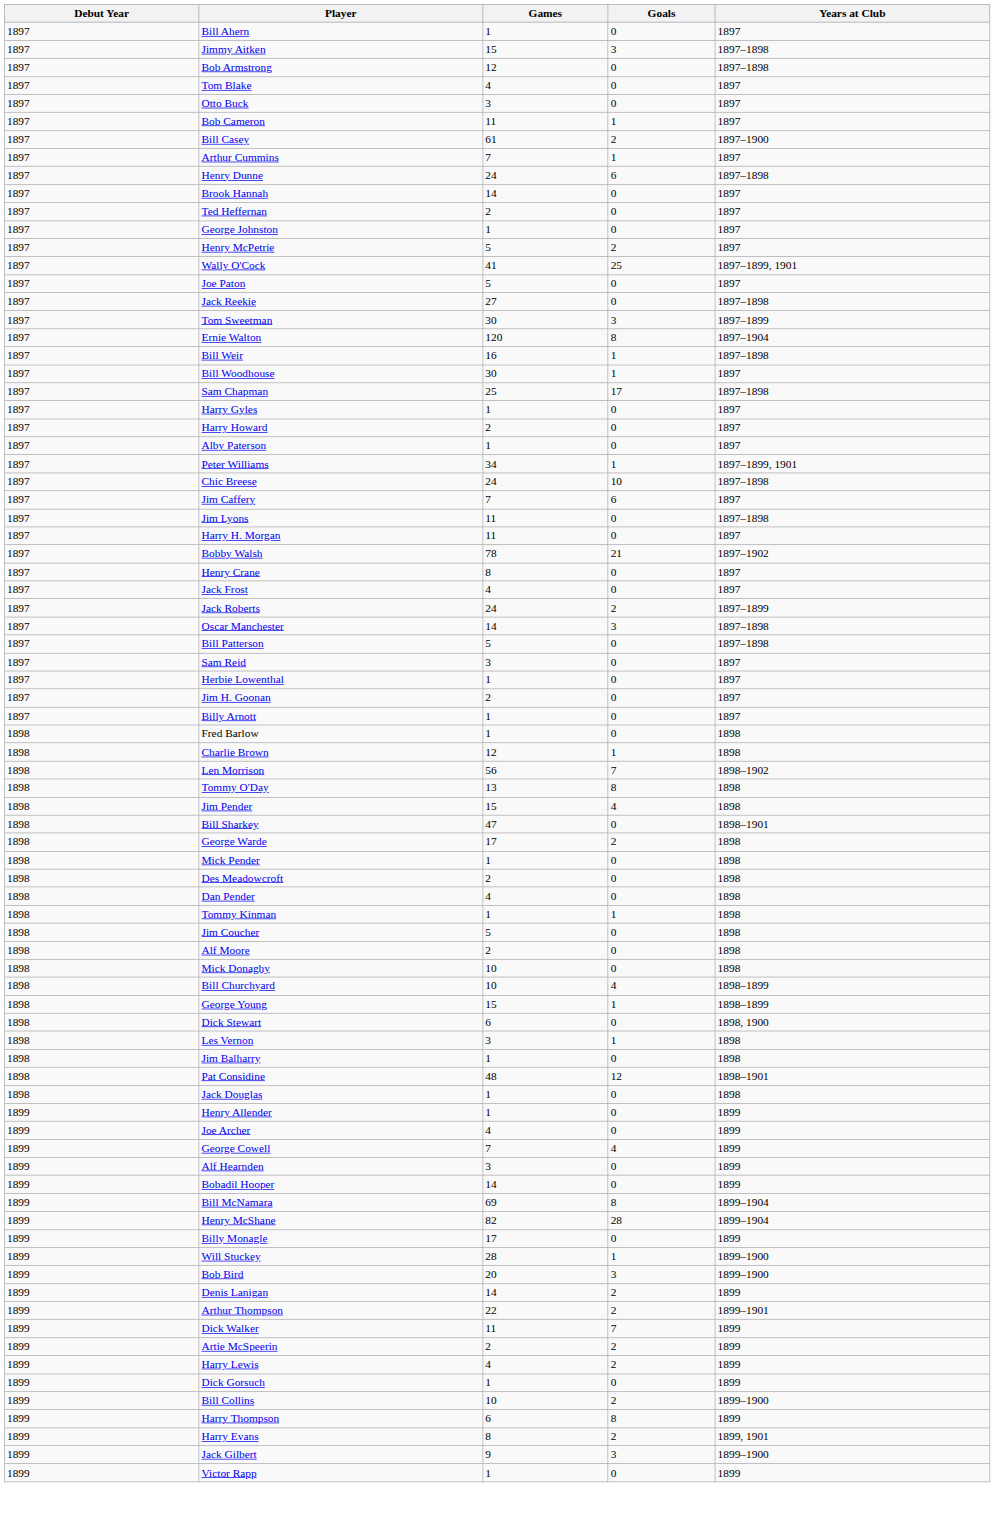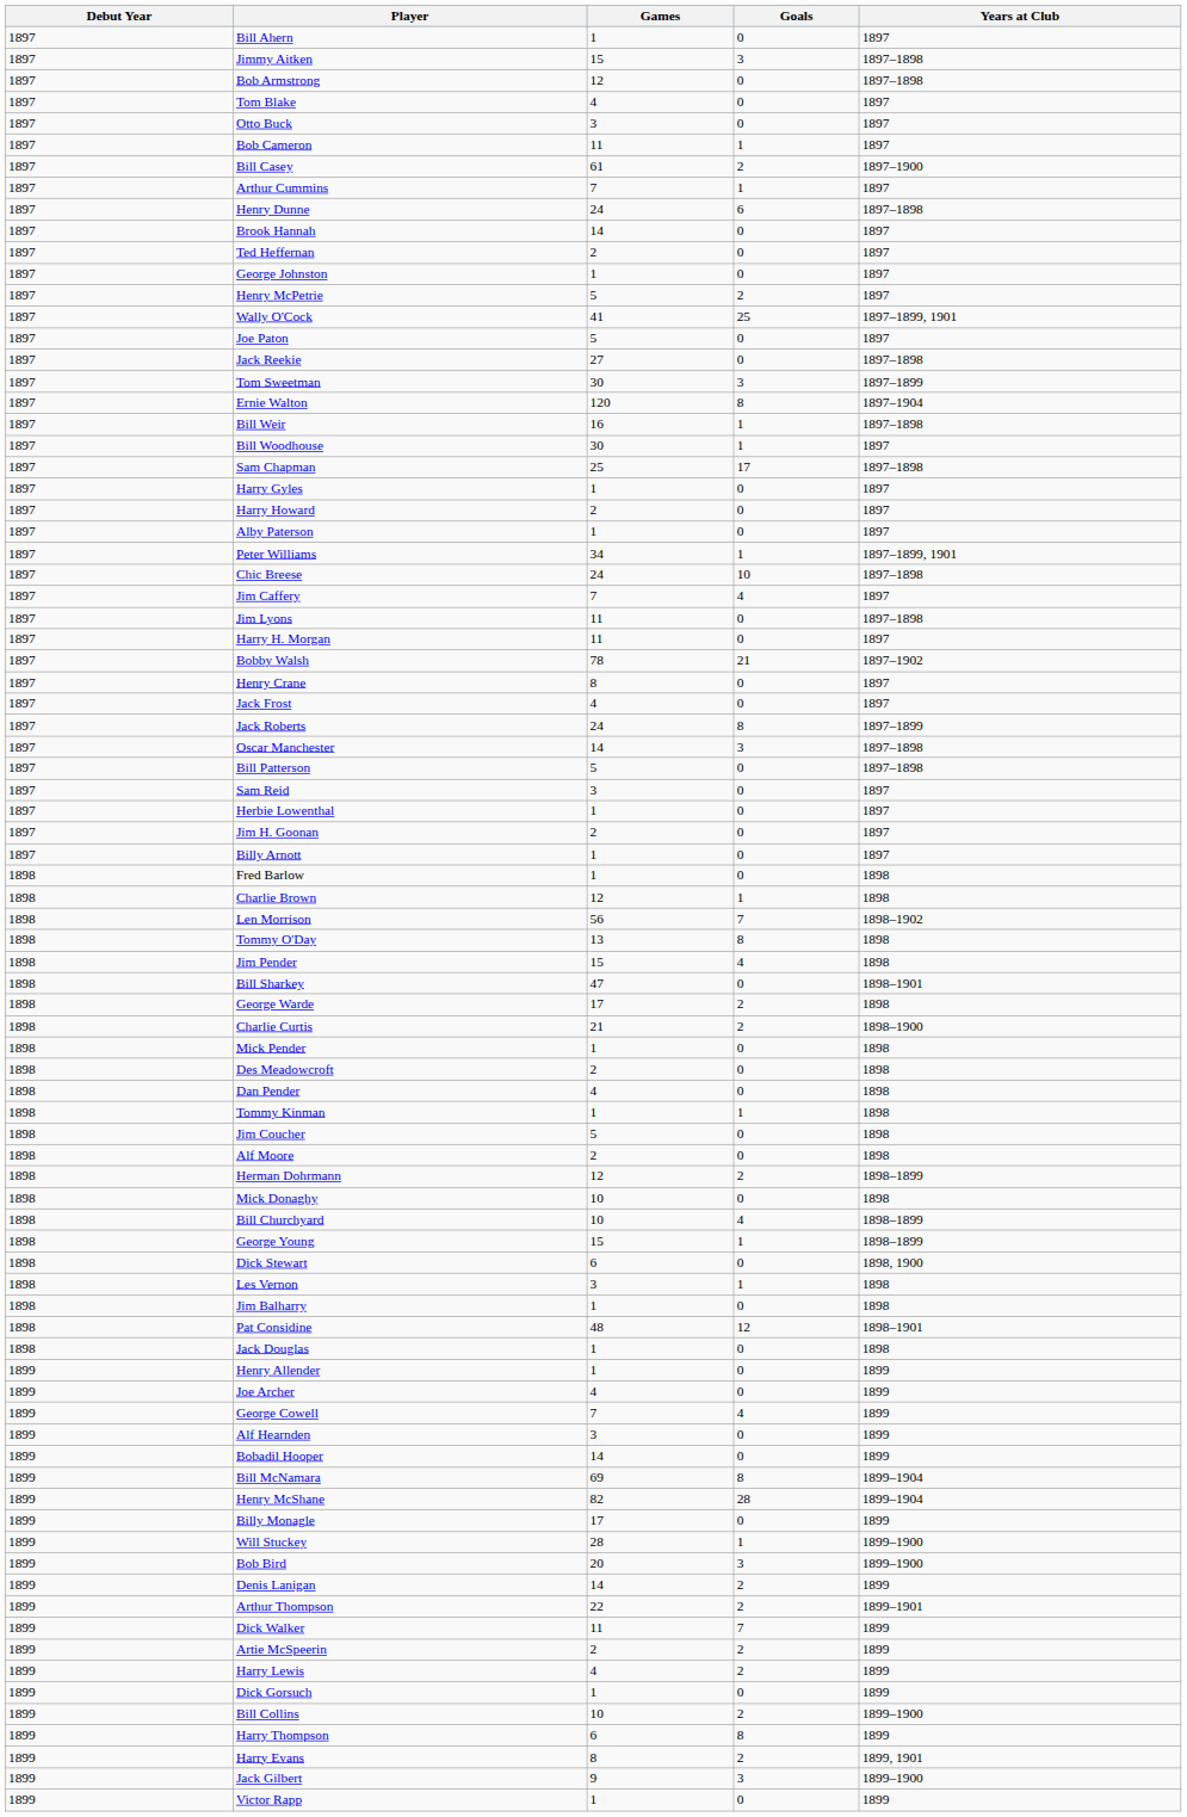Jim Caffery | Goals: 6 -> 4
Jack Roberts | Goals: 2 -> 8
+ row: 1898 | Charlie Curtis | 21 | 2 | 1898–1900
+ row: 1898 | Herman Dohrmann | 12 | 2 | 1898–1899
